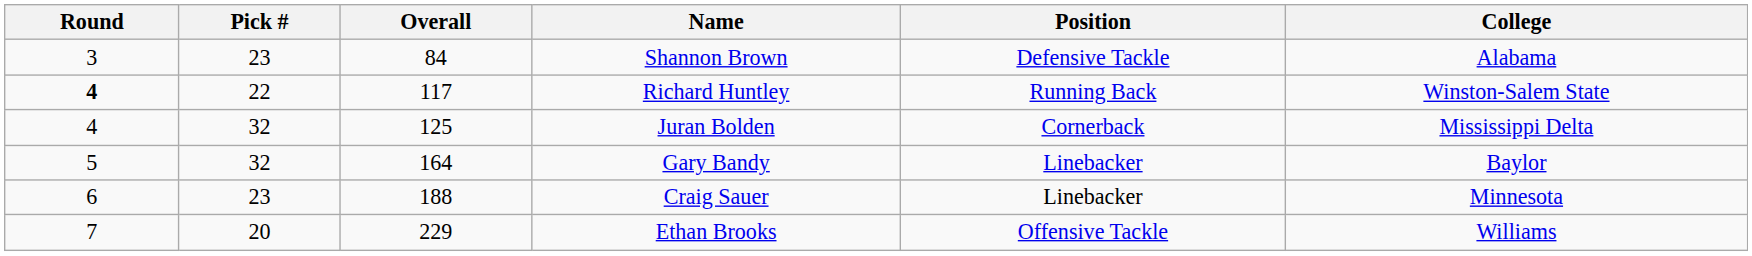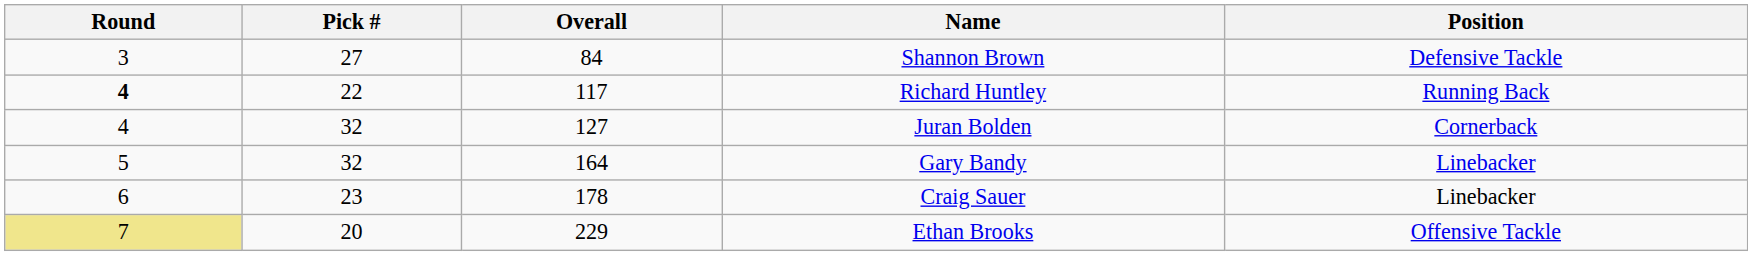- column: College | Alabama | Winston-Salem State | Mississippi Delta | Baylor | Minnesota | Williams
Shannon Brown | Pick #: 23 -> 27
Juran Bolden | Overall: 125 -> 127
Craig Sauer | Overall: 188 -> 178
Ethan Brooks | Round: no background -> khaki background
